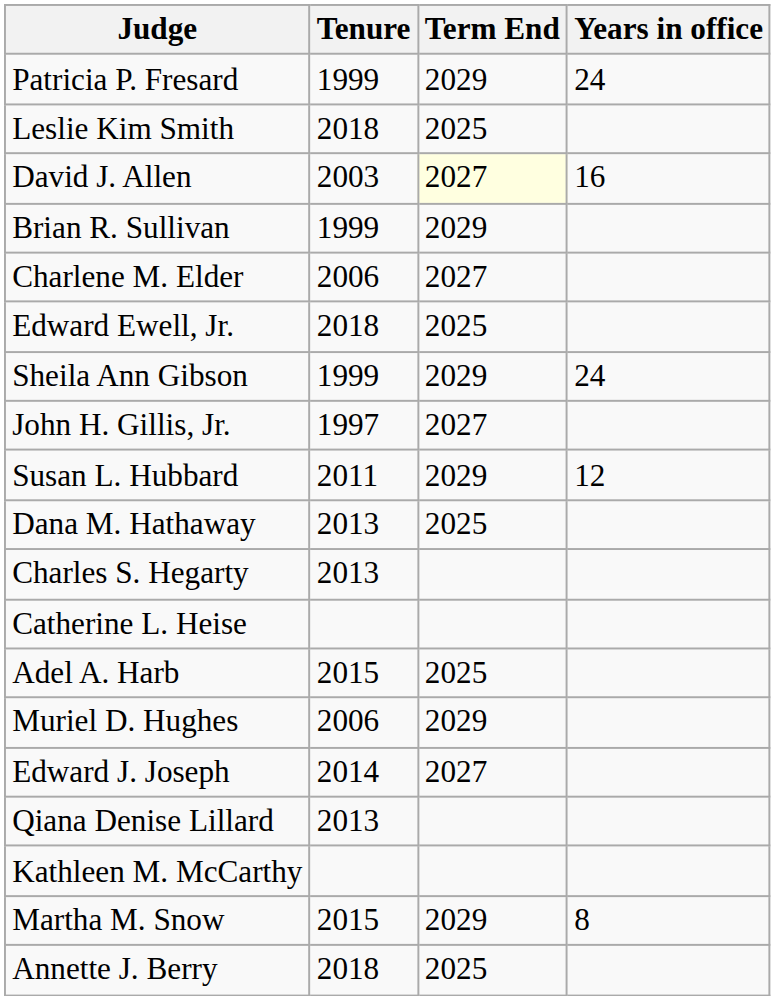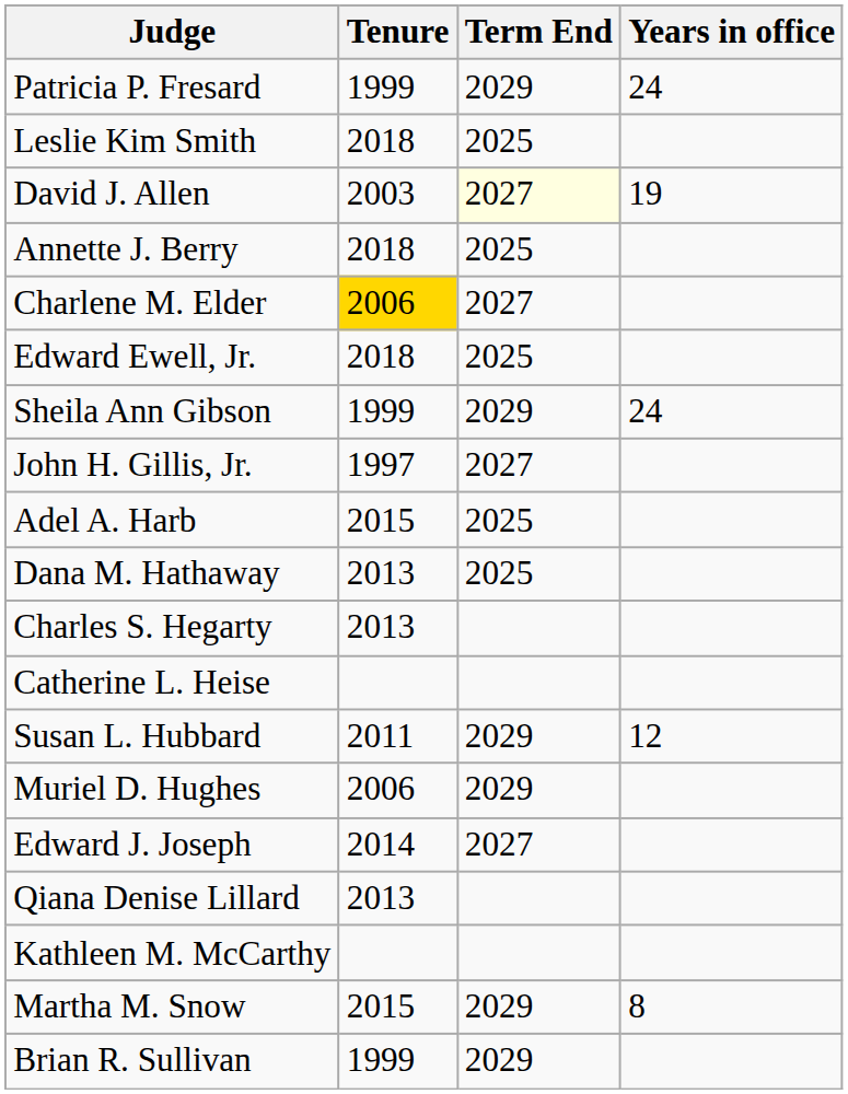David J. Allen | Years in office: 16 -> 19
rows swapped: Annette J. Berry <-> Brian R. Sullivan
Charlene M. Elder | Tenure: no background -> gold background
rows swapped: Adel A. Harb <-> Susan L. Hubbard
